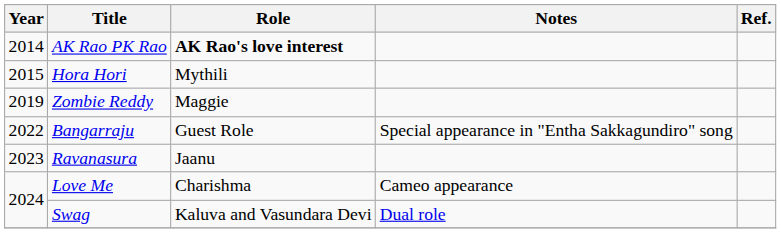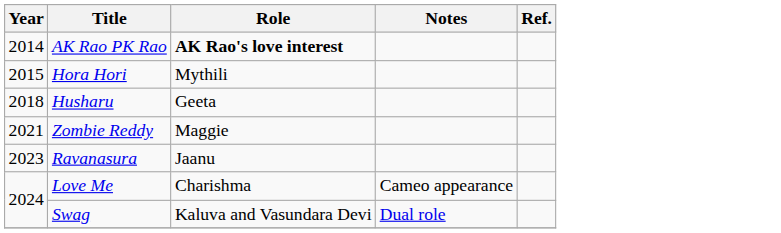+ row: 2018 | Husharu | Geeta
Zombie Reddy | Year: 2019 -> 2021
- row: 2022 | Bangarraju | Guest Role | Special appearance in "Entha Sakkagundiro" song
